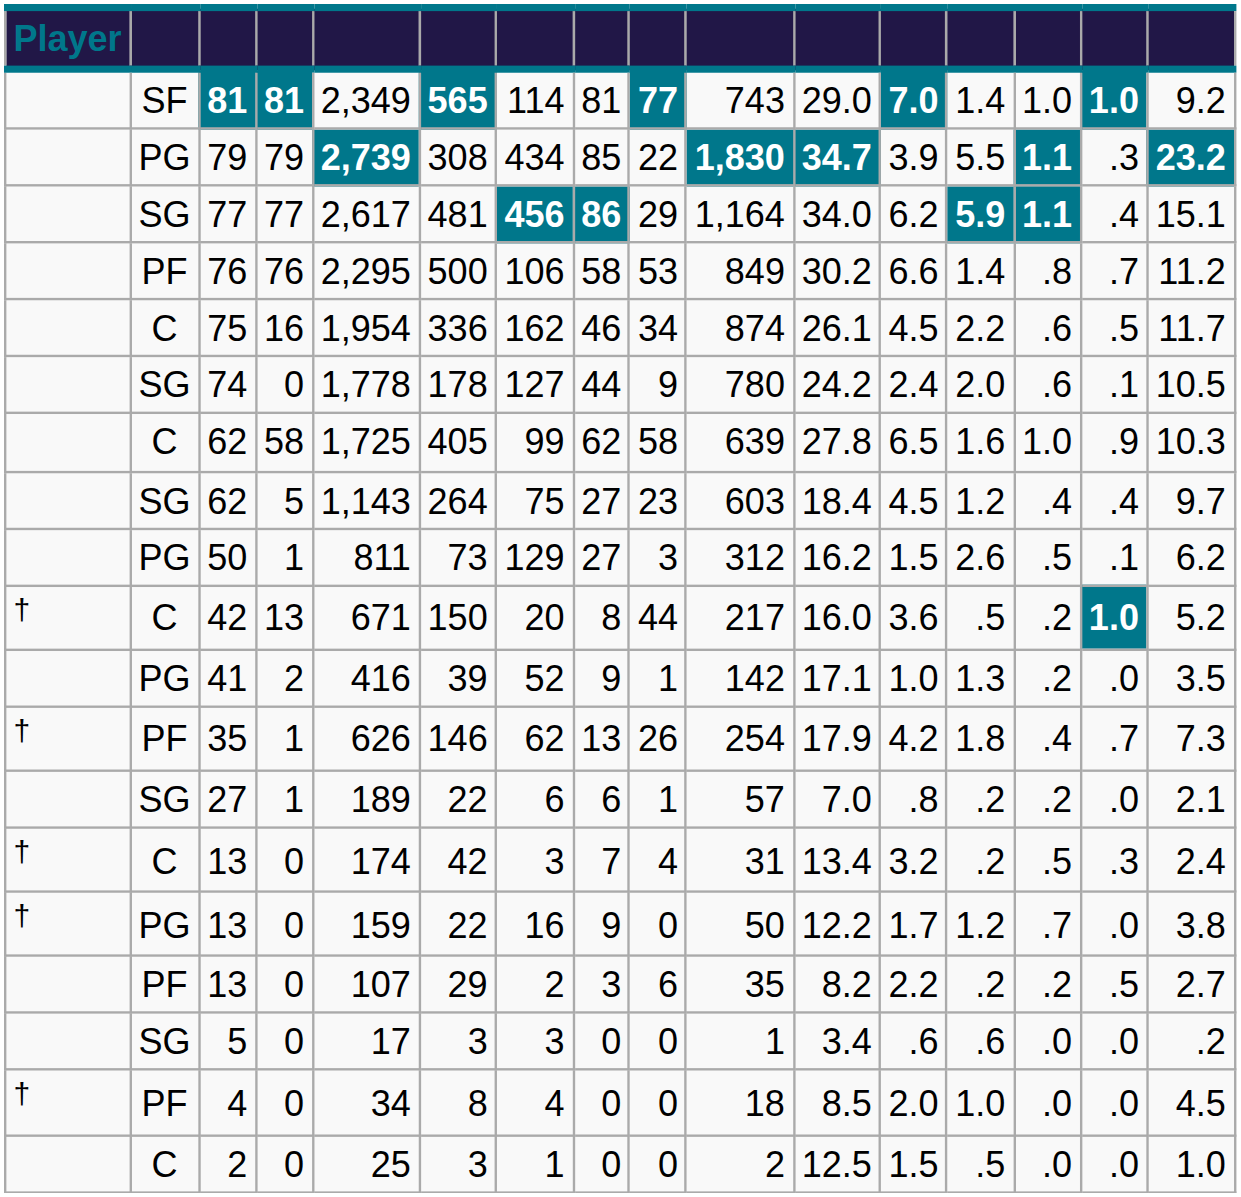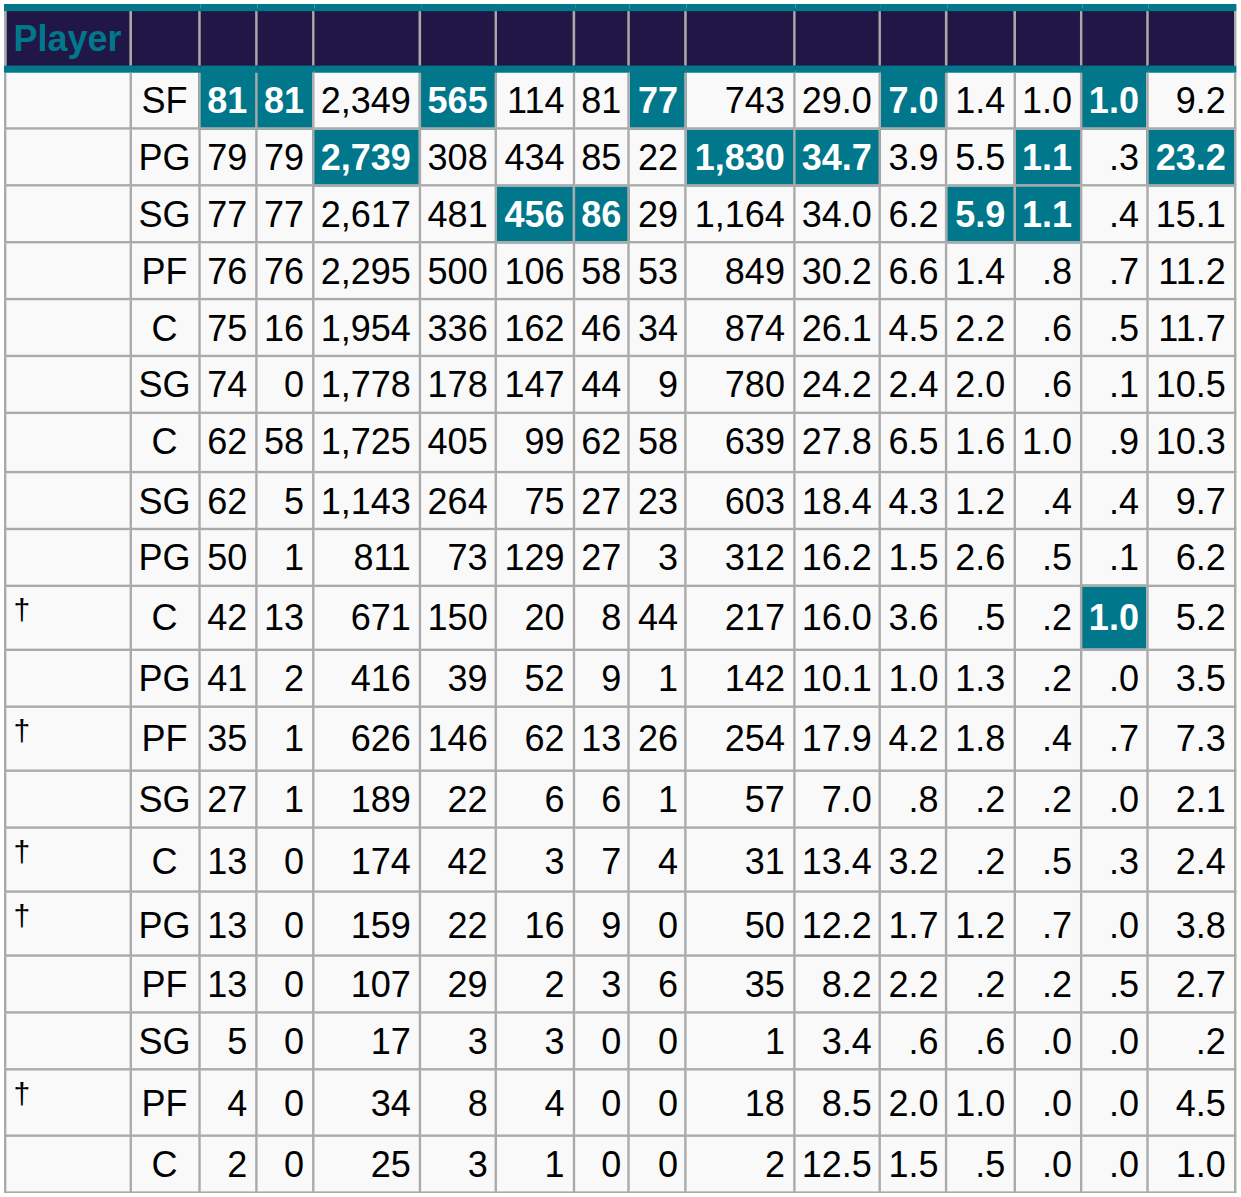74 | column 7: 127 -> 147
SG / 62 | column 12: 4.5 -> 4.3
41 | column 11: 17.1 -> 10.1
